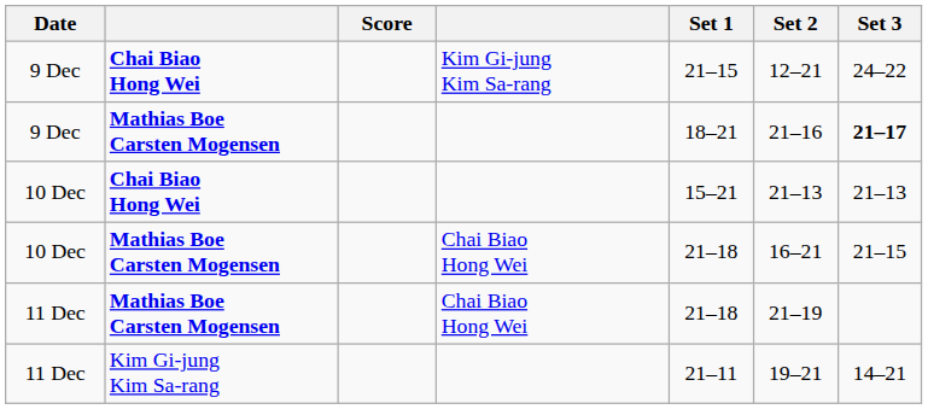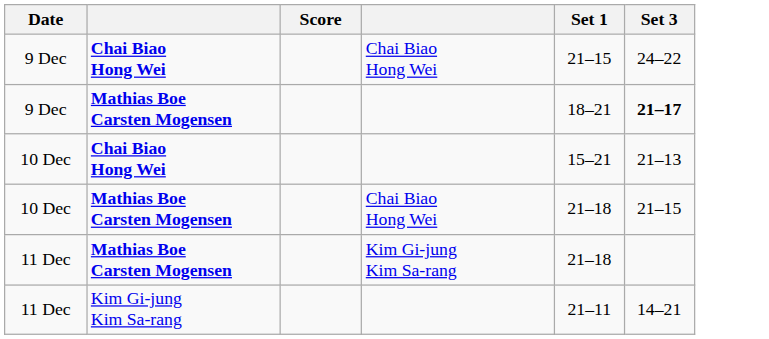- column: Set 2 | 12–21 | 21–16 | 21–13 | 16–21 | 21–19 | 19–21
9 Dec / Chai Biao Hong Wei | column 4: Kim Gi-jung Kim Sa-rang -> Chai Biao Hong Wei
11 Dec / Mathias Boe Carsten Mogensen | column 4: Chai Biao Hong Wei -> Kim Gi-jung Kim Sa-rang
